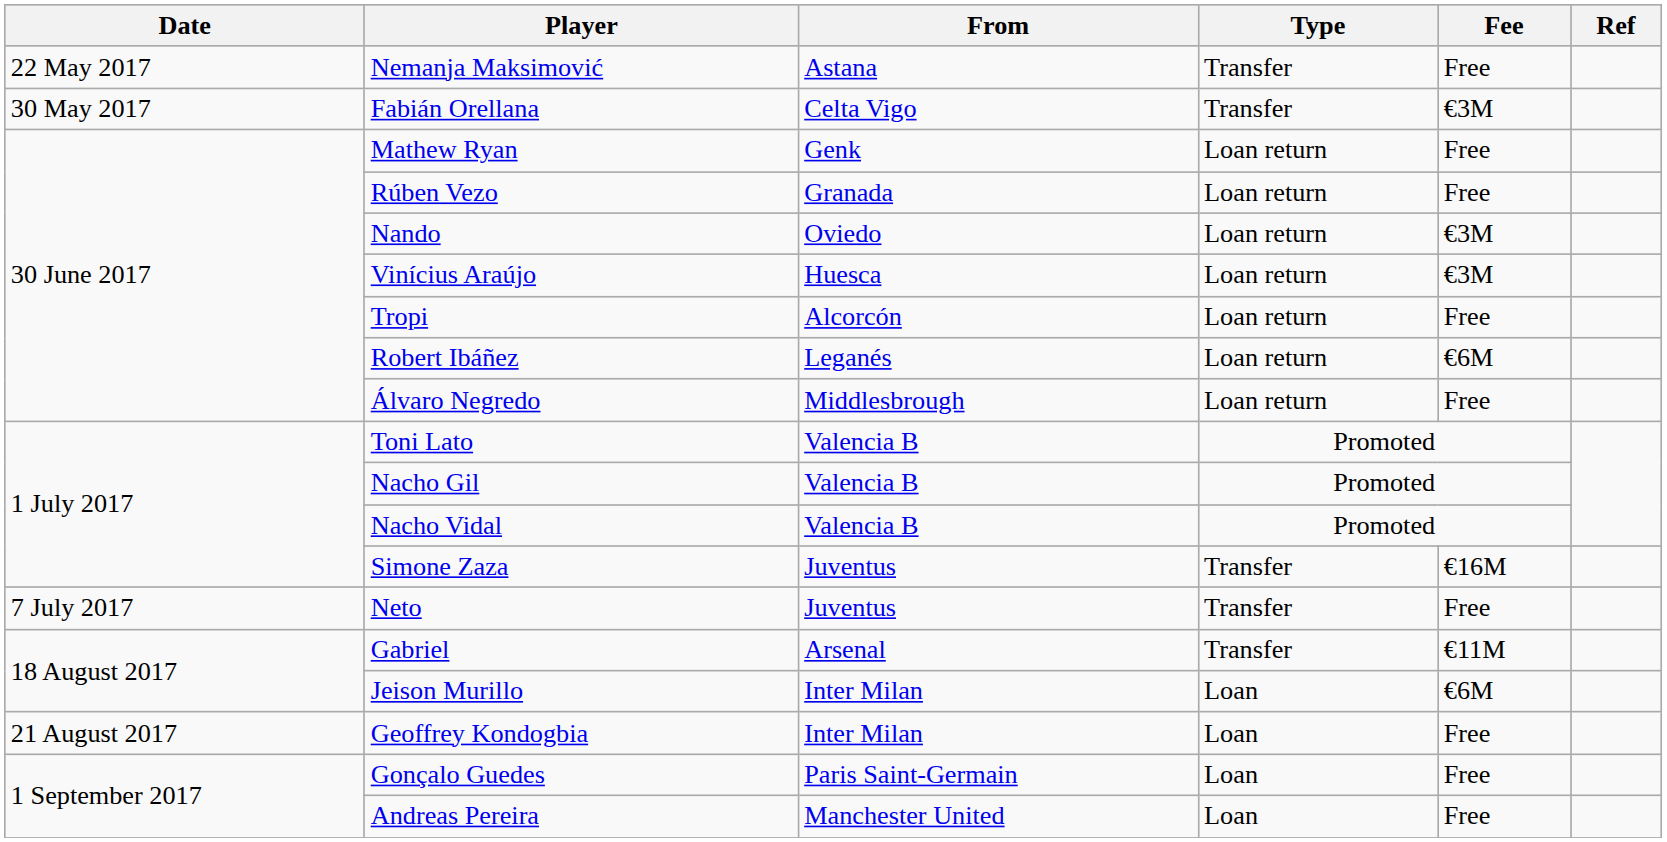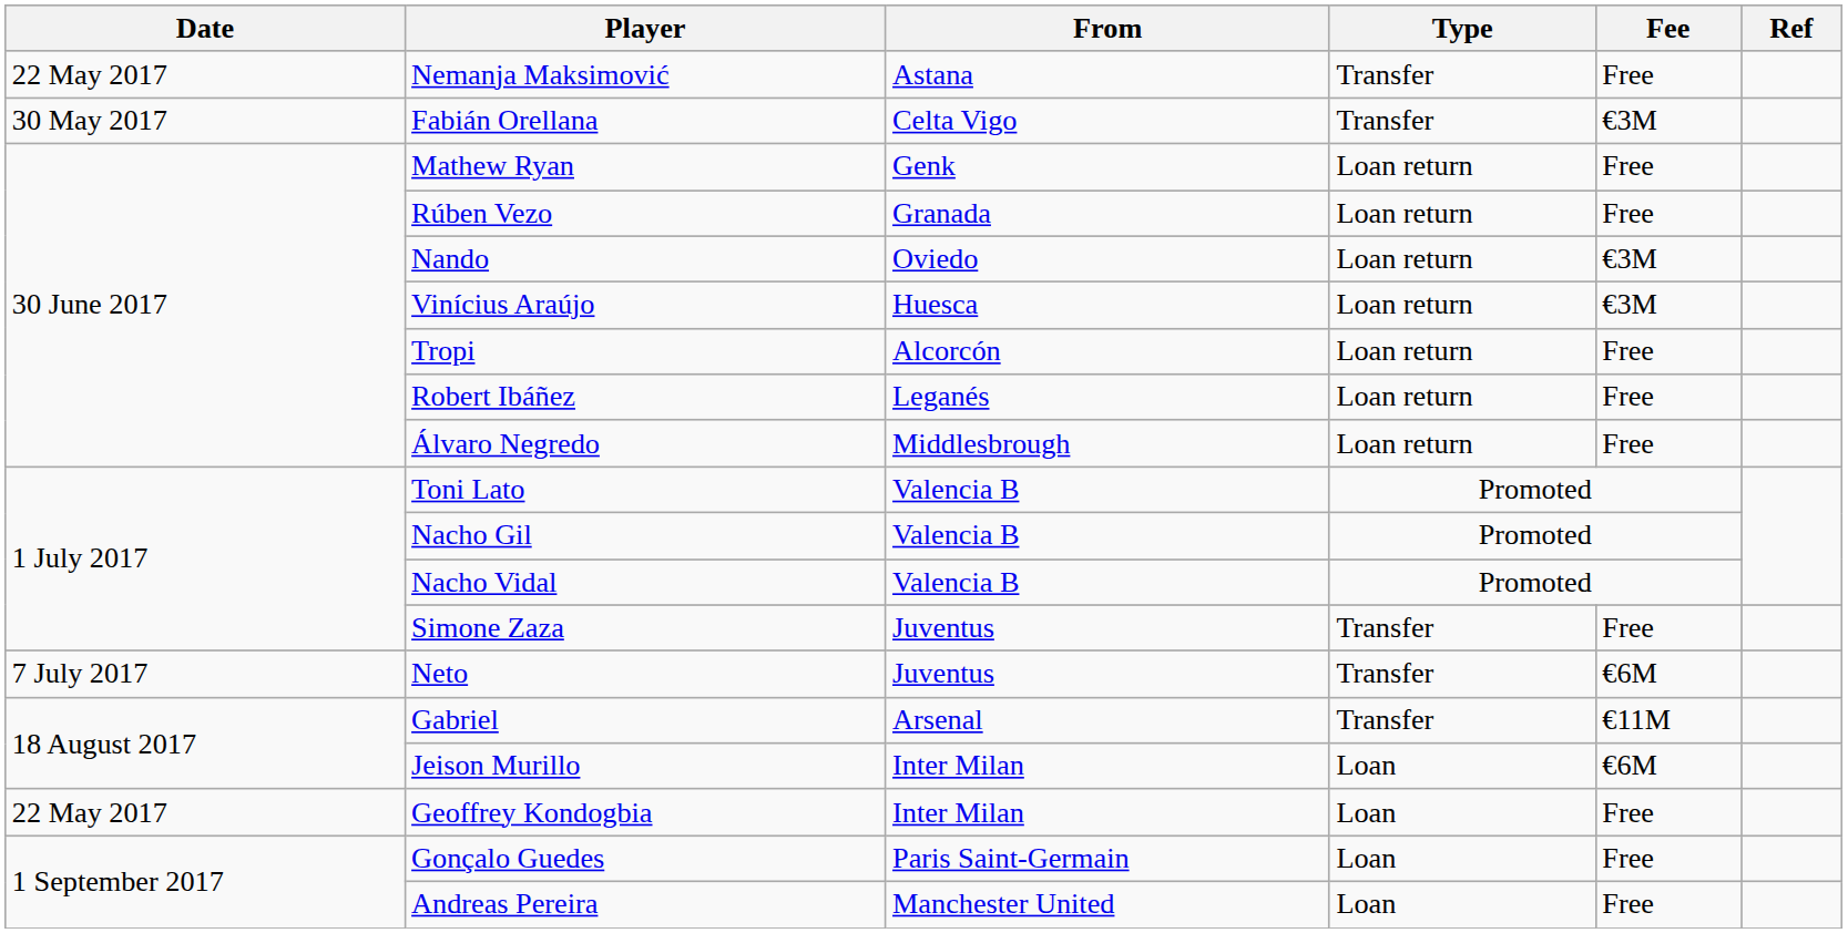Robert Ibáñez | Fee: €6M -> Free
Simone Zaza | Fee: €16M -> Free
Neto | Fee: Free -> €6M
Geoffrey Kondogbia | Date: 21 August 2017 -> 22 May 2017
